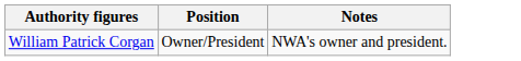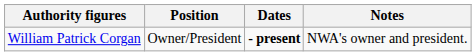+ column: Dates | - present
